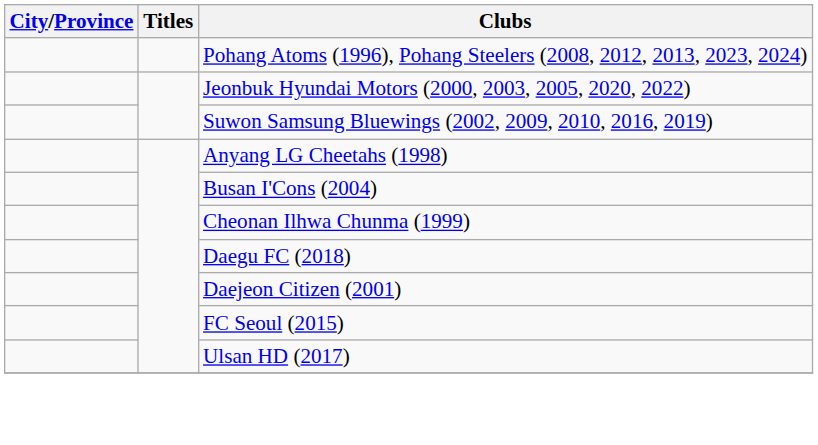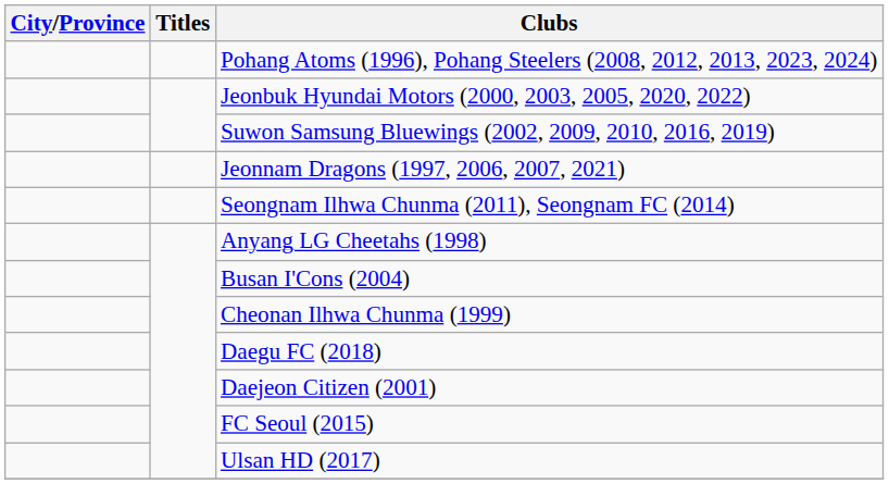+ row: Jeonnam Dragons (1997, 2006, 2007, 2021)
+ row: Seongnam Ilhwa Chunma (2011), Seongnam FC (2014)
